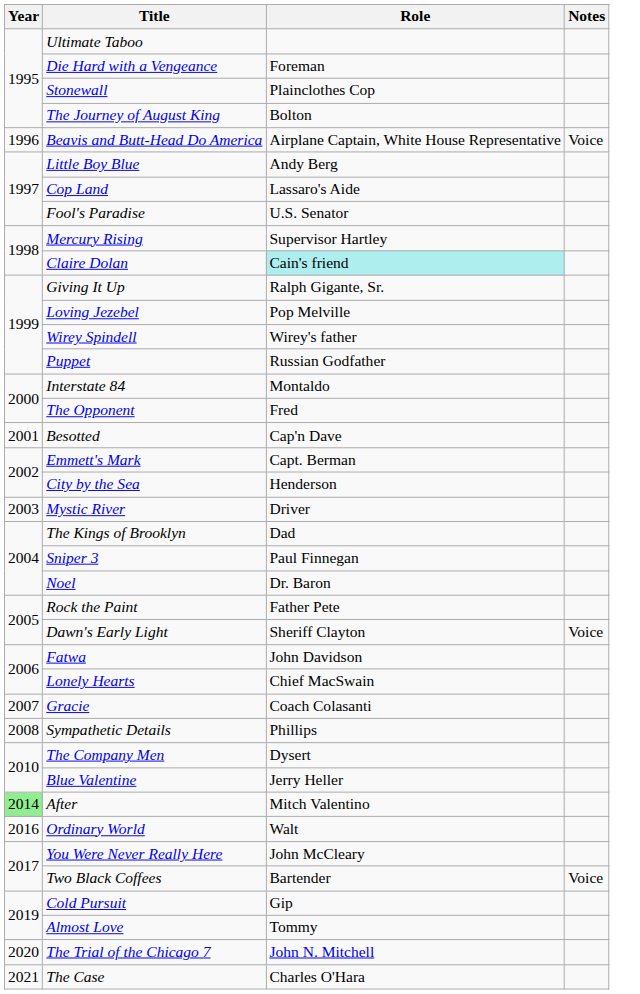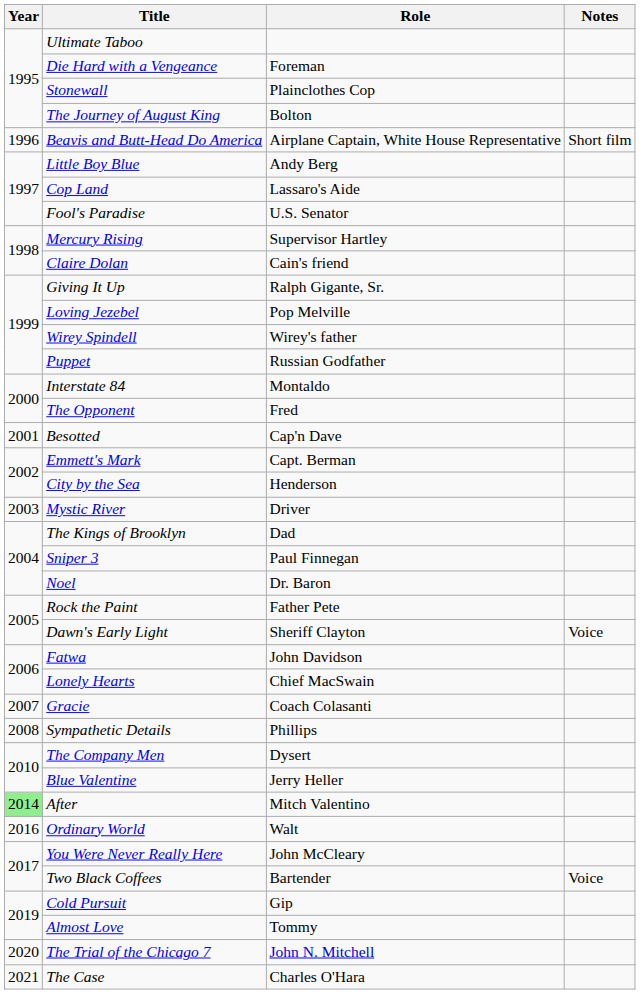Beavis and Butt-Head Do America | Notes: Voice -> Short film
Claire Dolan | Role: paleturquoise background -> no background
